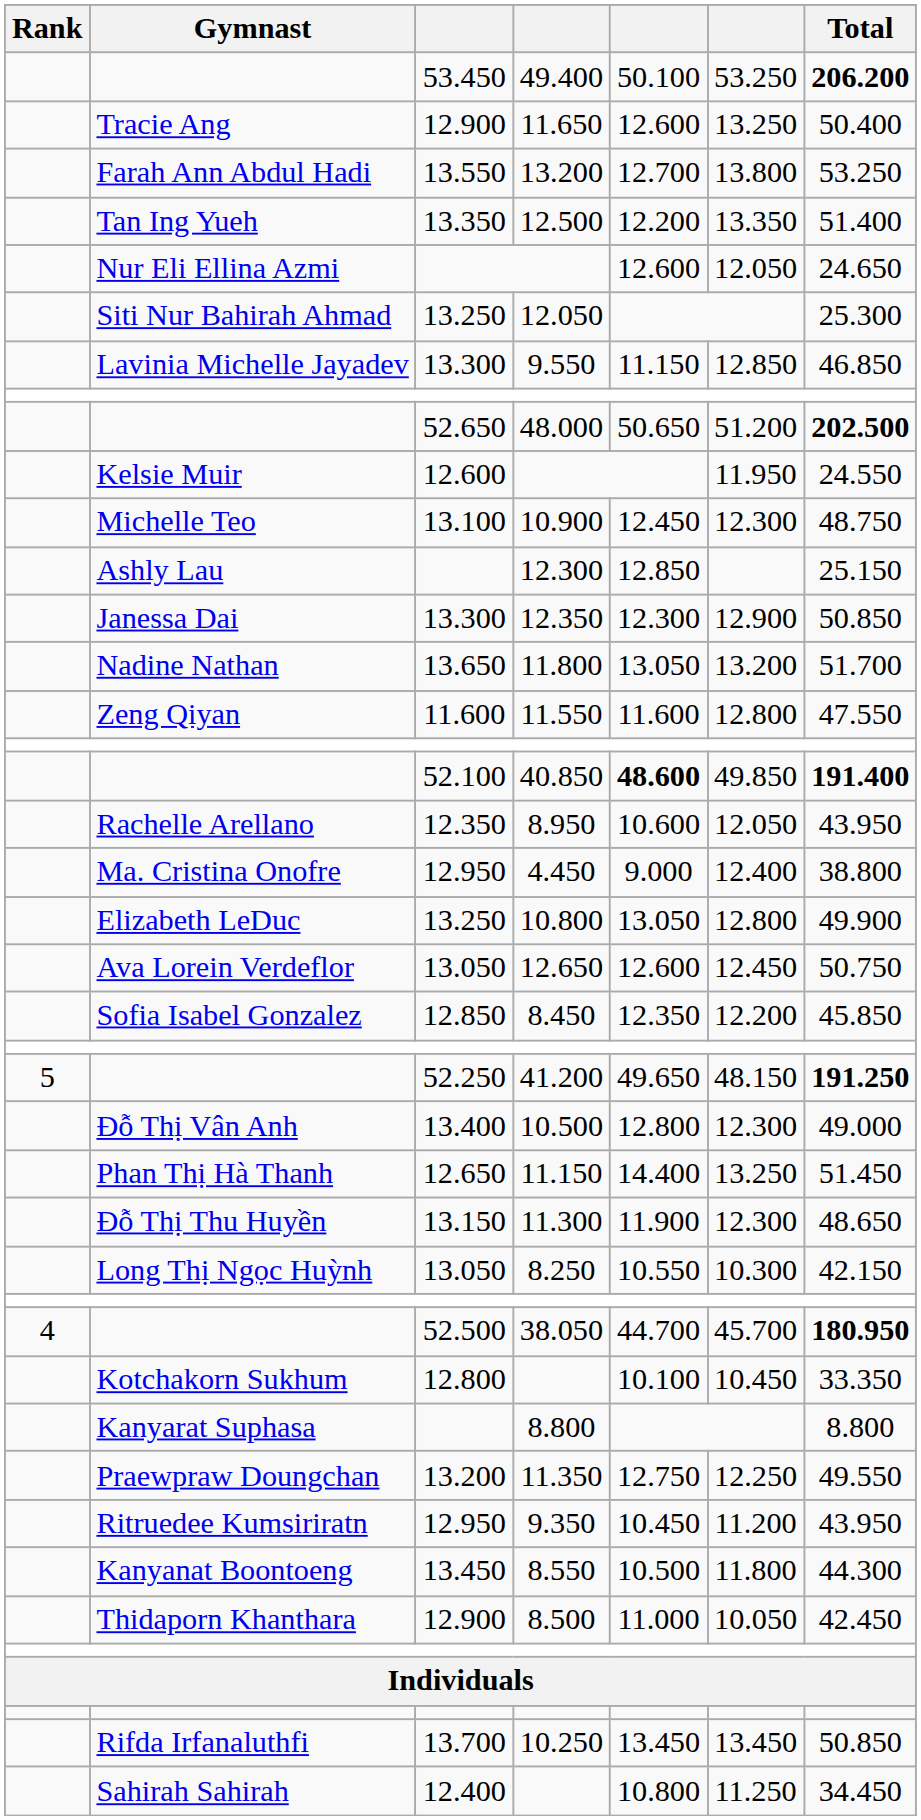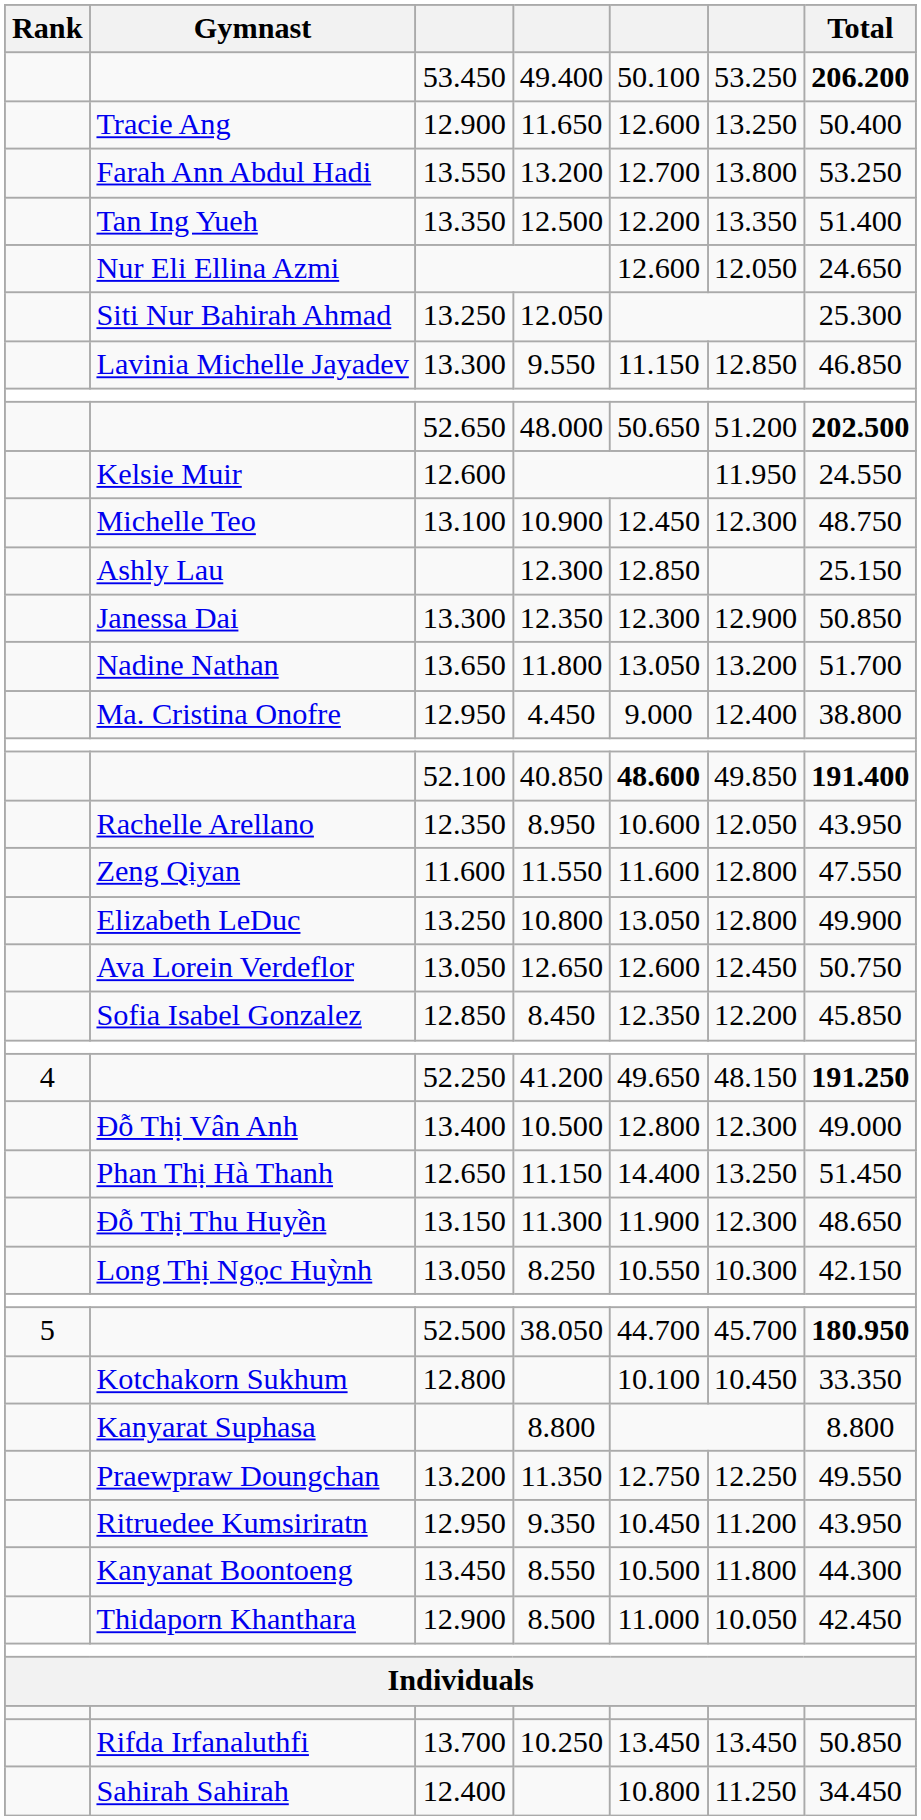rows swapped: 11.550 <-> 4.450
41.200 | Rank: 5 -> 4
38.050 | Rank: 4 -> 5
